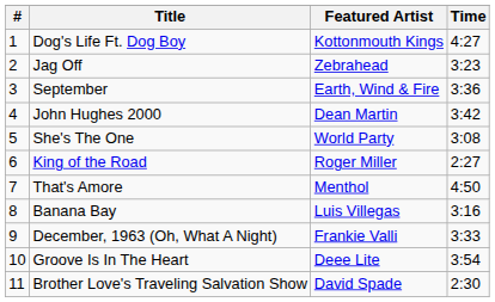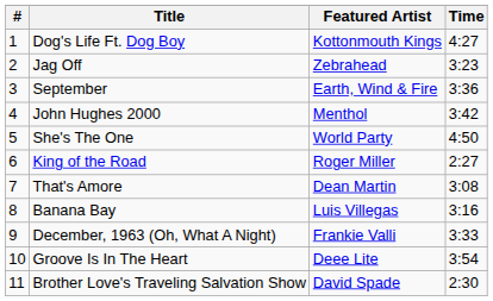John Hughes 2000 | Featured Artist: Dean Martin -> Menthol
She's The One | Time: 3:08 -> 4:50
That's Amore | Featured Artist: Menthol -> Dean Martin
That's Amore | Time: 4:50 -> 3:08
